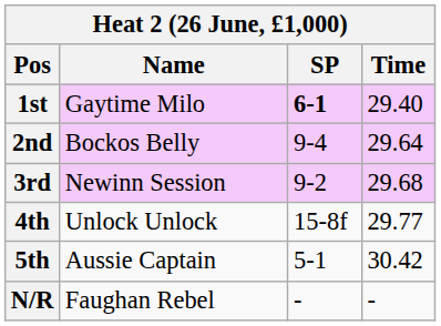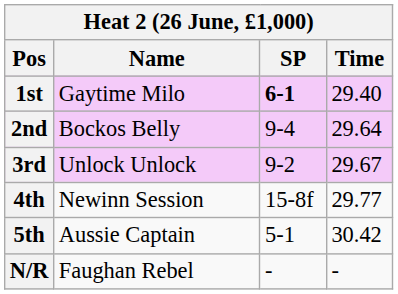3rd | Name: Newinn Session -> Unlock Unlock
3rd | Time: 29.68 -> 29.67
4th | Name: Unlock Unlock -> Newinn Session
